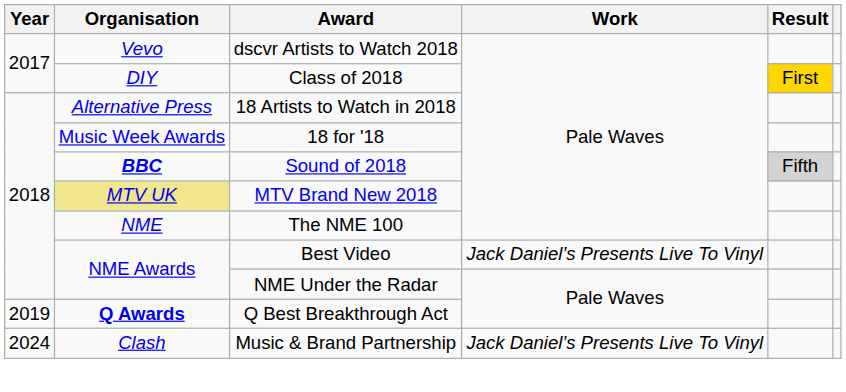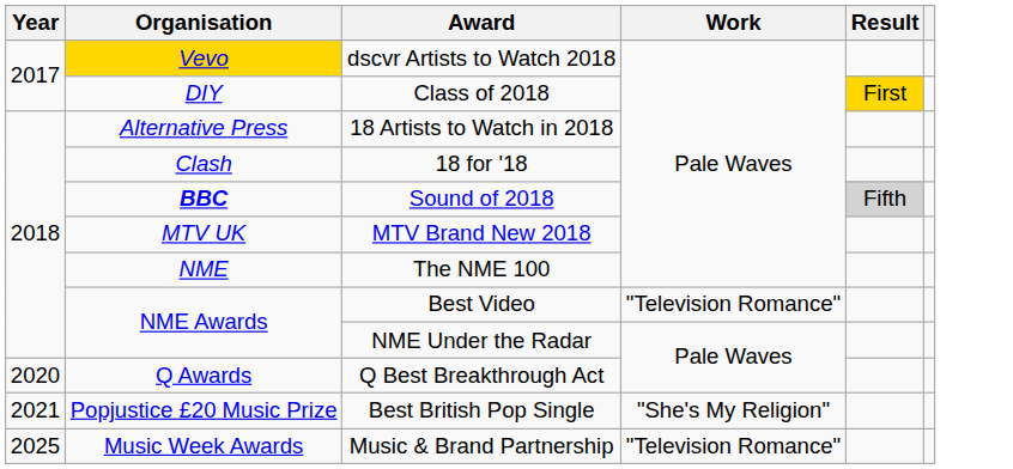dscvr Artists to Watch 2018 | Organisation: no background -> gold background
18 for '18 | Organisation: Music Week Awards -> Clash
MTV Brand New 2018 | Organisation: khaki background -> no background
Best Video | Work: Jack Daniel’s Presents Live To Vinyl -> "Television Romance"
Q Best Breakthrough Act | Year: 2019 -> 2020
Q Best Breakthrough Act | Organisation: bold -> normal
+ row: 2021 | Popjustice £20 Music Prize | Best British Pop Single | "She's My Religion"
Music & Brand Partnership | Year: 2024 -> 2025
Music & Brand Partnership | Organisation: Clash -> Music Week Awards
Music & Brand Partnership | Work: Jack Daniel’s Presents Live To Vinyl -> "Television Romance"
